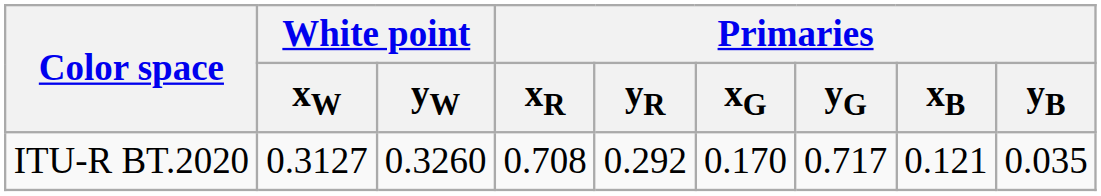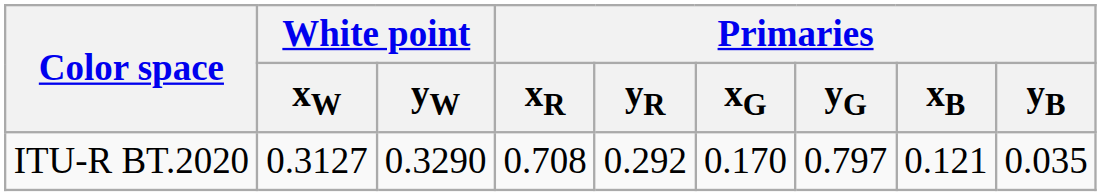ITU-R BT.2020 | White point / yW: 0.3260 -> 0.3290
ITU-R BT.2020 | Primaries / yG: 0.717 -> 0.797
